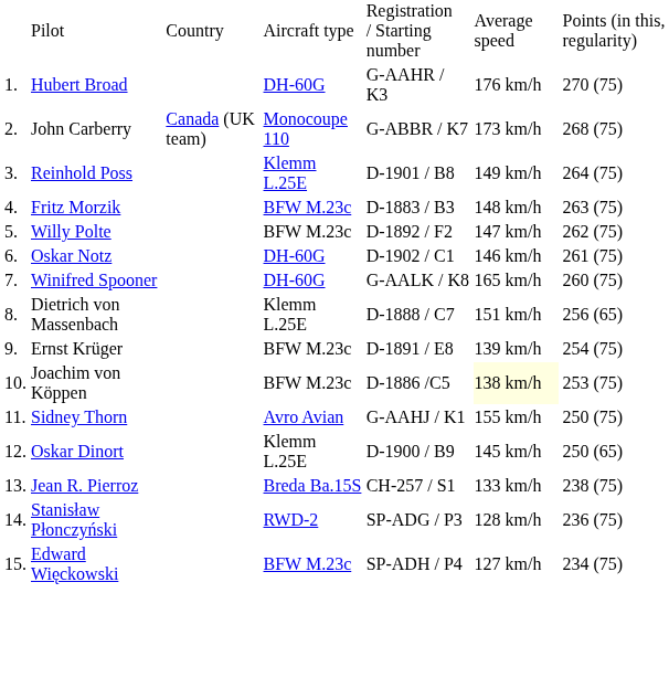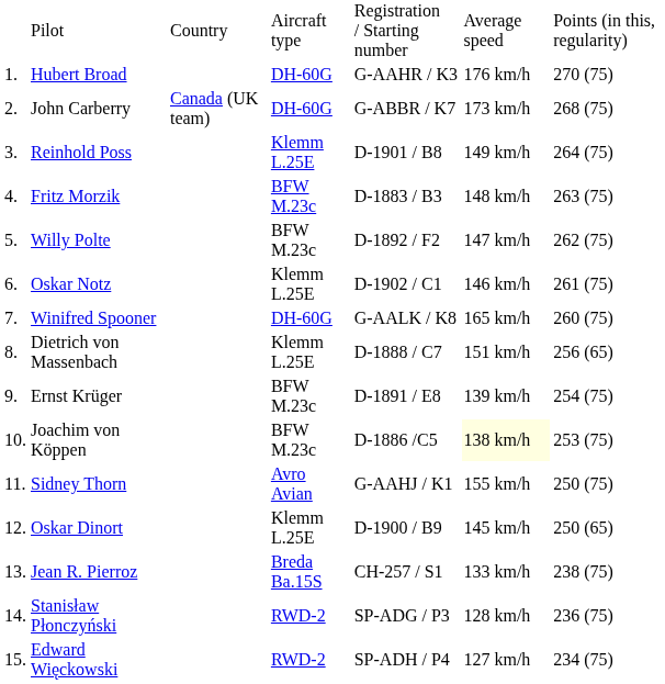John Carberry | column 4: Monocoupe 110 -> DH-60G
Oskar Notz | column 4: DH-60G -> Klemm L.25E
Edward Więckowski | column 4: BFW M.23c -> RWD-2
